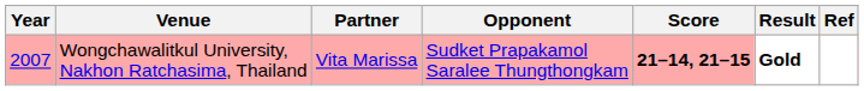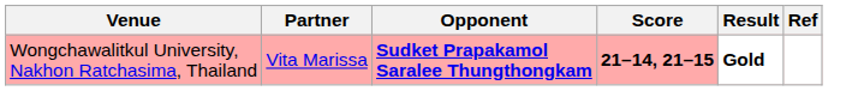- column: Year | 2007
Wongchawalitkul University, Nakhon Ratchasima, Thailand | Opponent: normal -> bold
